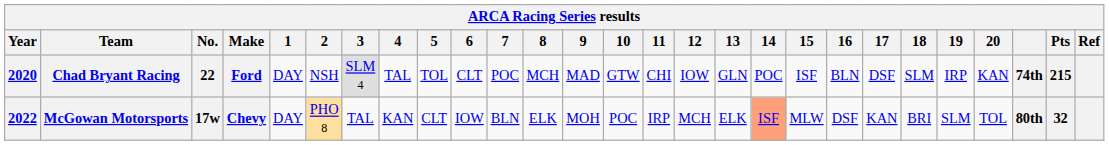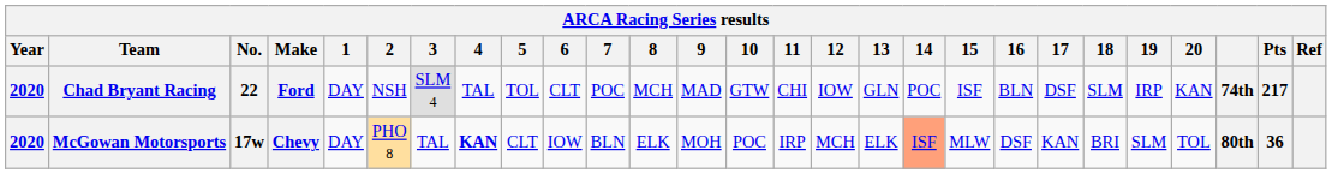Chad Bryant Racing | Pts: 215 -> 217
McGowan Motorsports | Year: 2022 -> 2020
McGowan Motorsports | 4: normal -> bold
McGowan Motorsports | Pts: 32 -> 36
